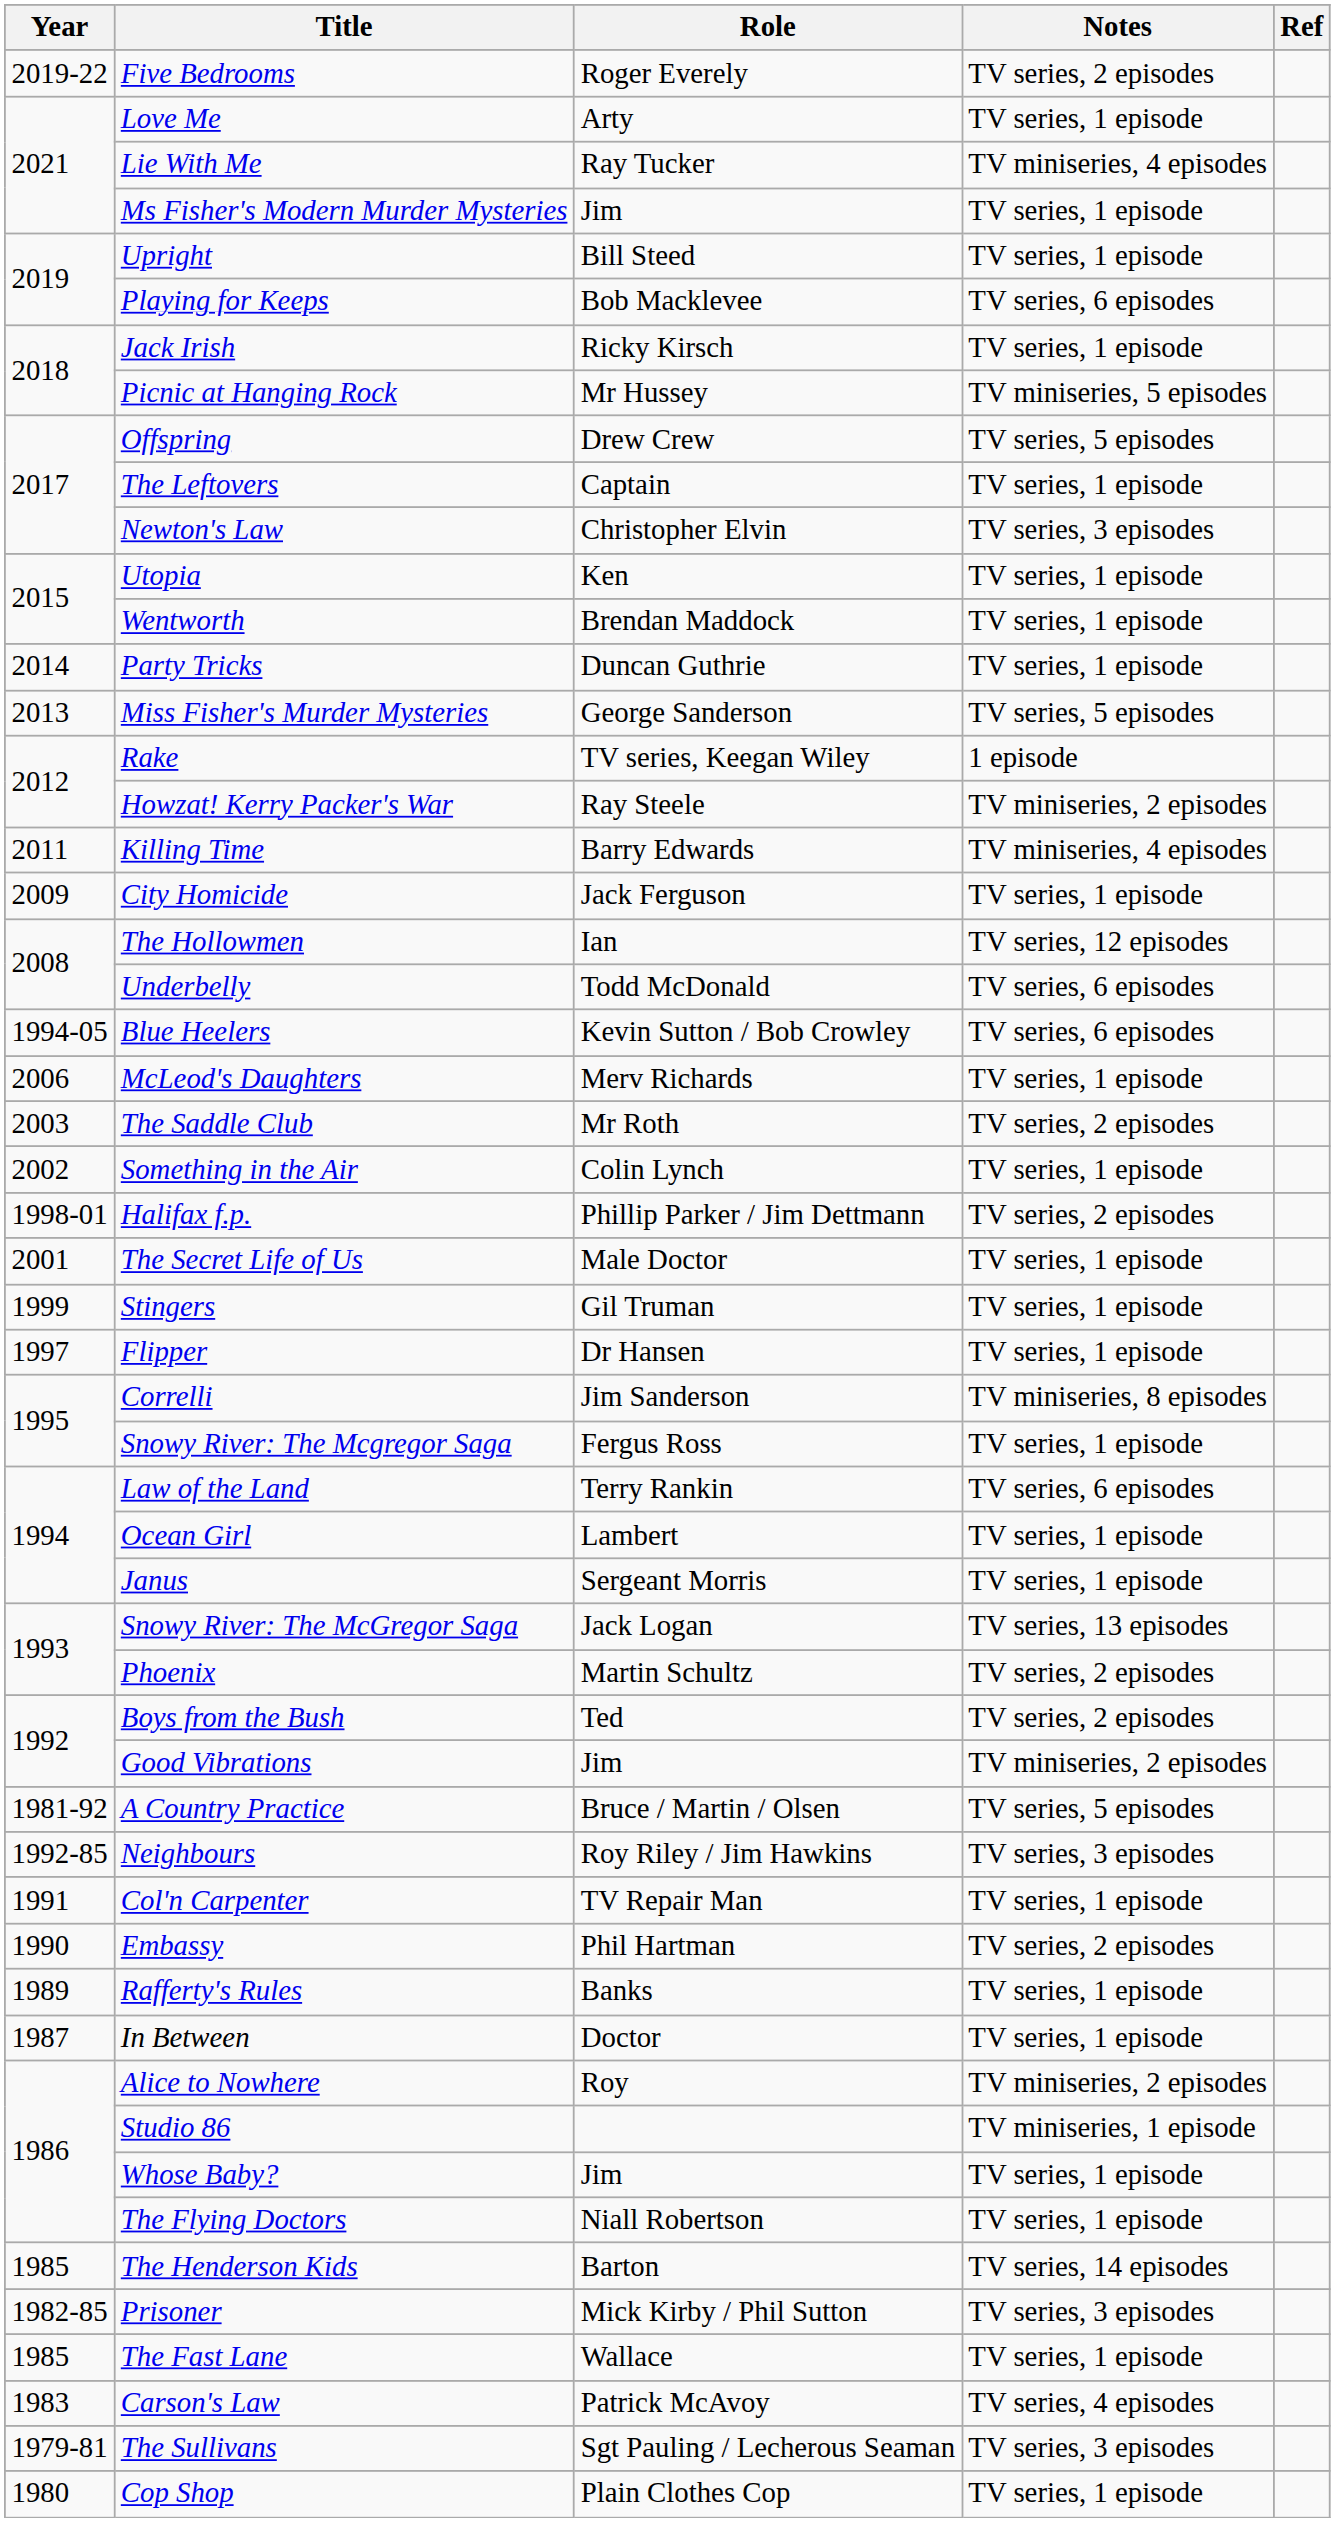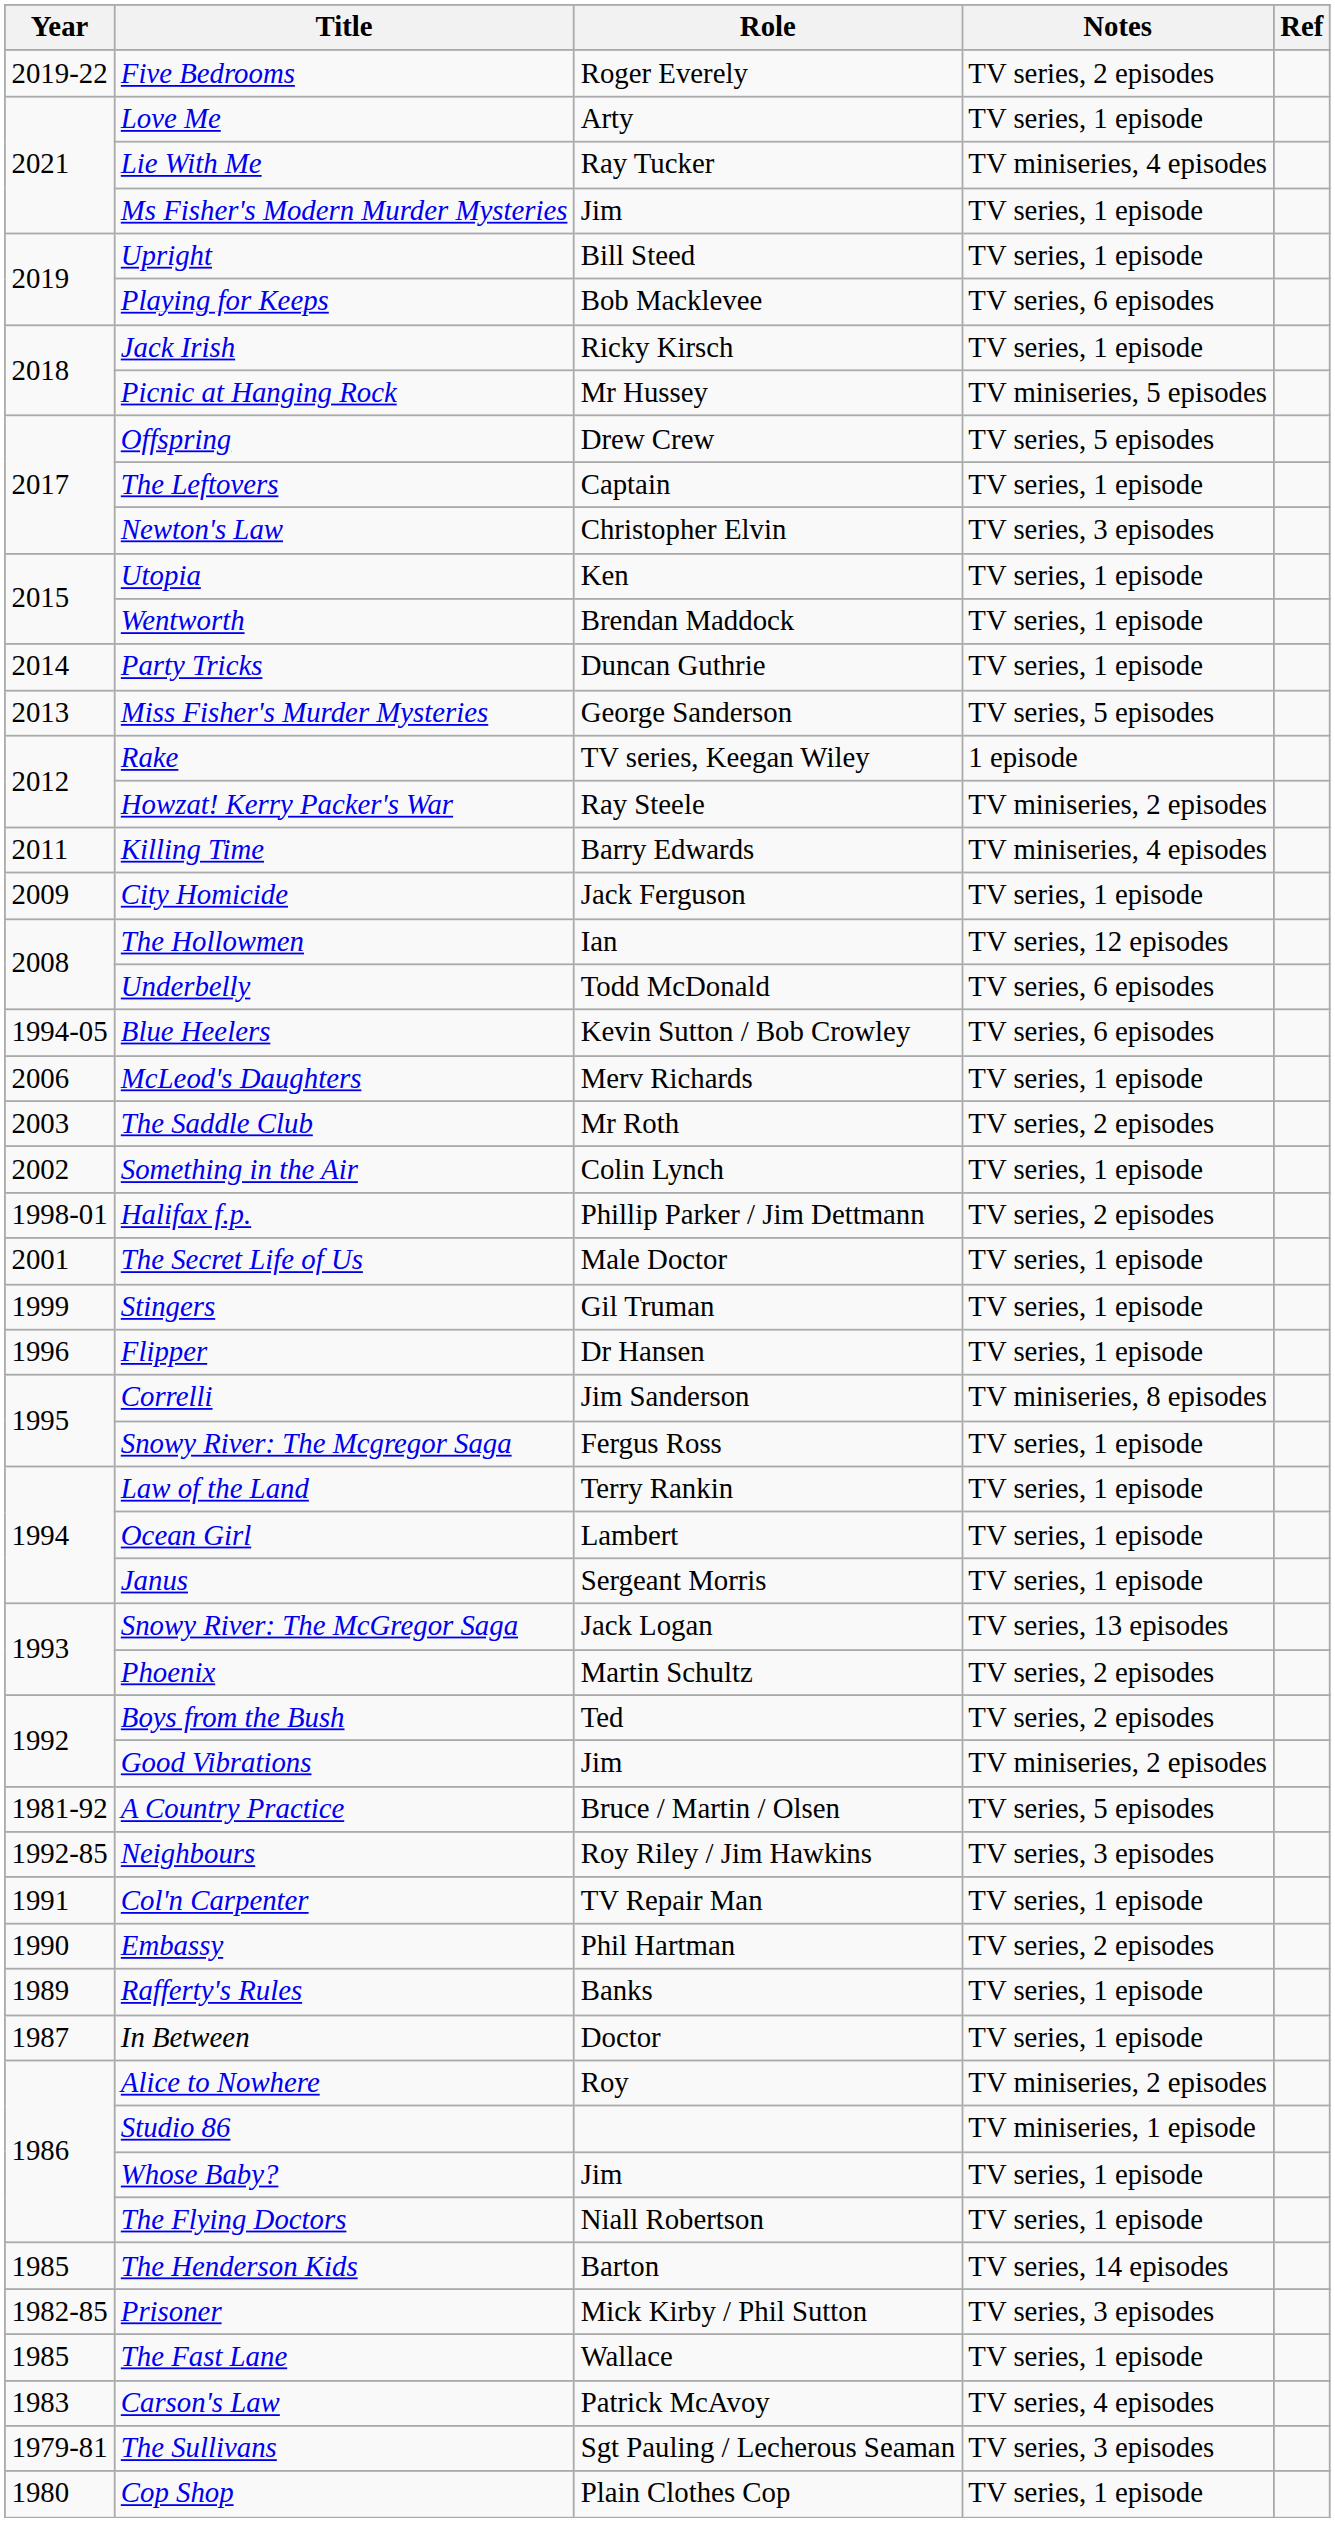Flipper | Year: 1997 -> 1996
Law of the Land | Notes: TV series, 6 episodes -> TV series, 1 episode
